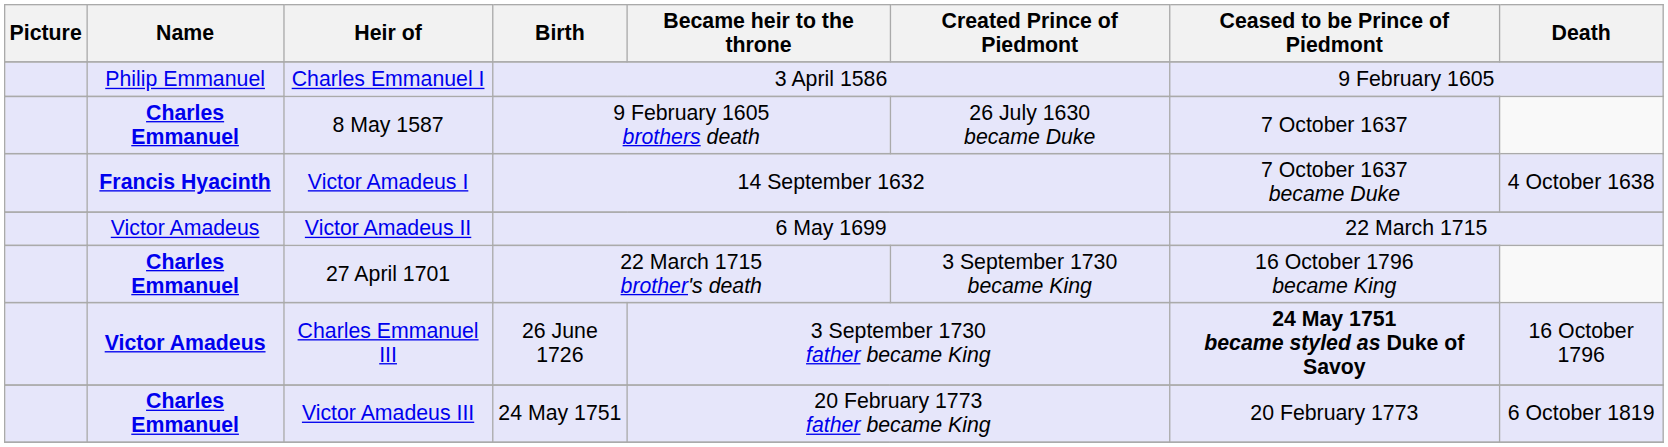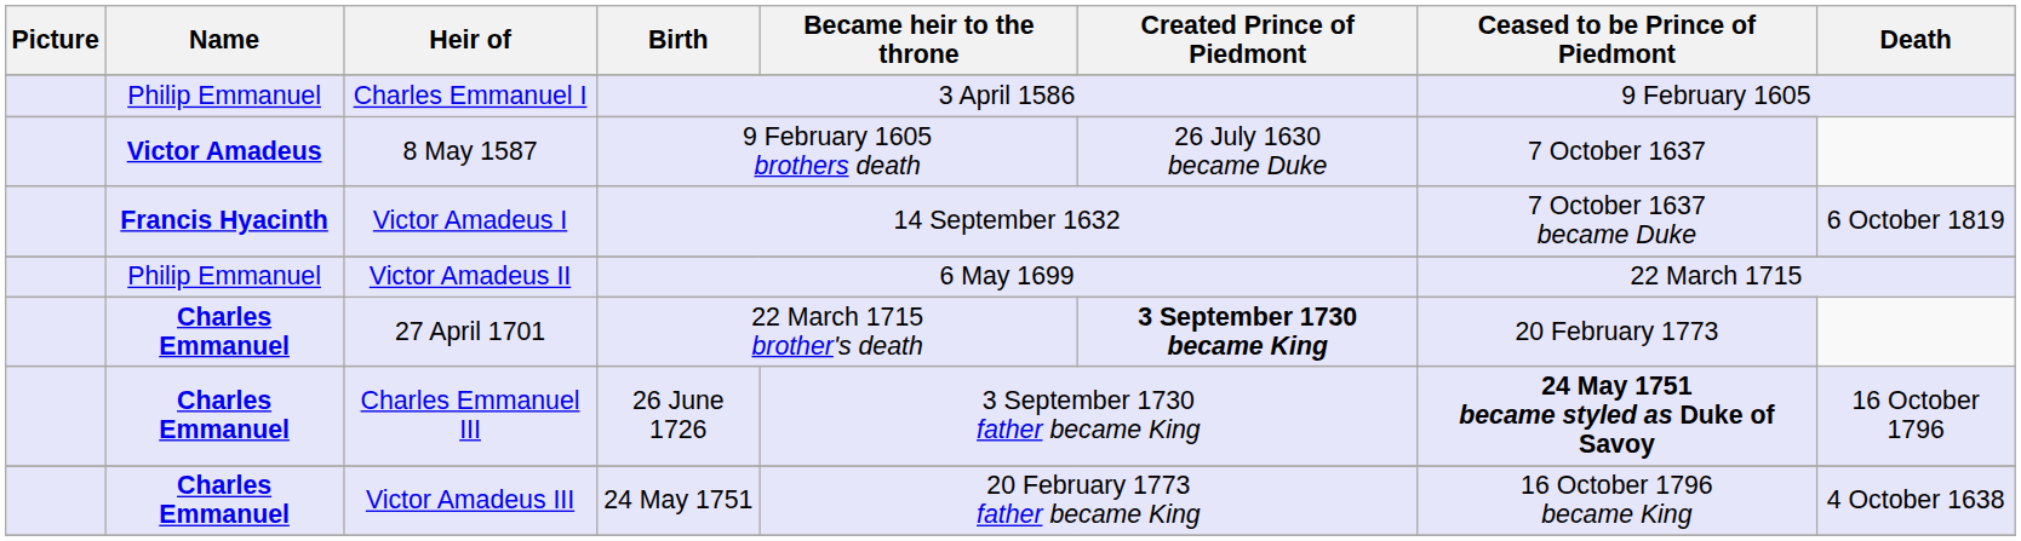8 May 1587 | Name: Charles Emmanuel -> Victor Amadeus
Victor Amadeus I | Death: 4 October 1638 -> 6 October 1819
Victor Amadeus II / 6 May 1699 | Name: Victor Amadeus -> Philip Emmanuel
27 April 1701 | Created Prince of Piedmont: normal -> bold
27 April 1701 | Ceased to be Prince of Piedmont: 16 October 1796 became King -> 20 February 1773
Charles Emmanuel III | Name: Victor Amadeus -> Charles Emmanuel
Victor Amadeus III | Ceased to be Prince of Piedmont: 20 February 1773 -> 16 October 1796 became King
Victor Amadeus III | Death: 6 October 1819 -> 4 October 1638
